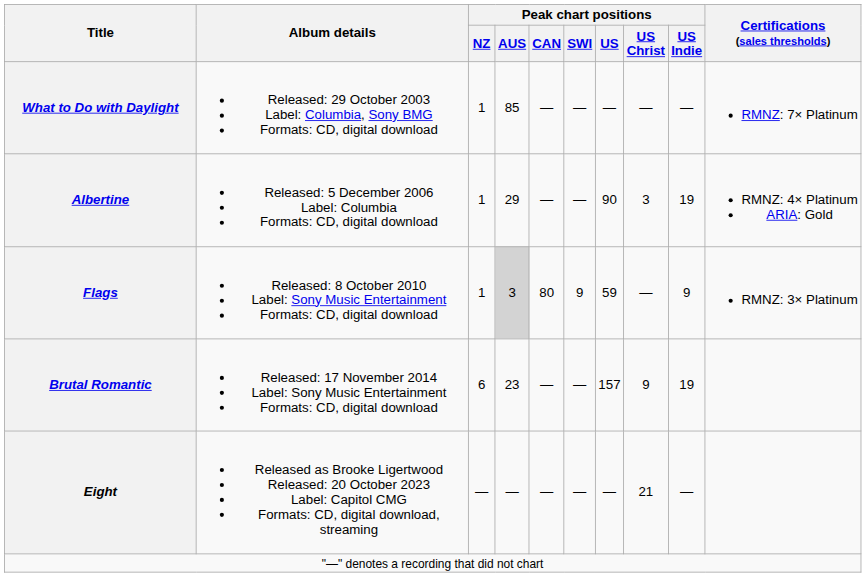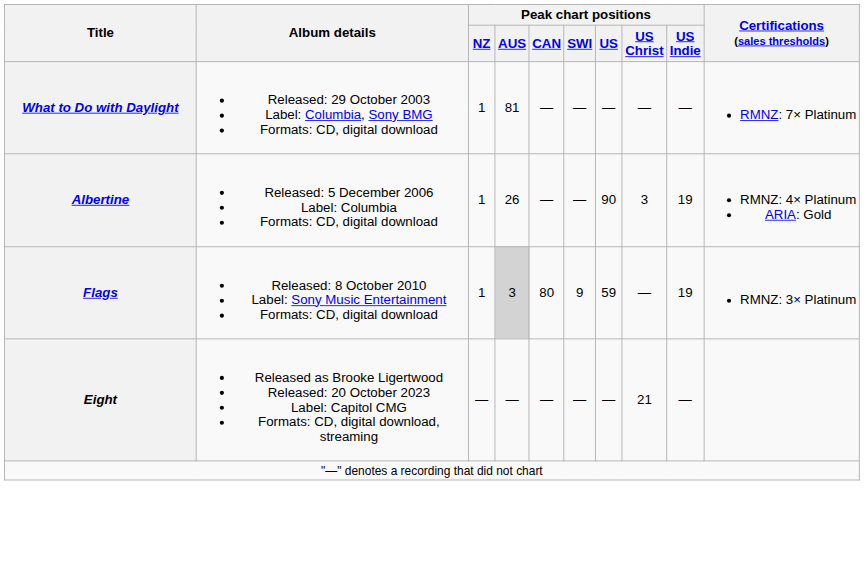What to Do with Daylight | Peak chart positions / AUS: 85 -> 81
Albertine | Peak chart positions / AUS: 29 -> 26
Flags | Peak chart positions / US Indie: 9 -> 19
- row: Brutal Romantic | Released: 17 November 2014 Label: Sony Music Entertainment Formats: CD, digital download | 6 | 23 | — | — | 157 | 9 | 19
